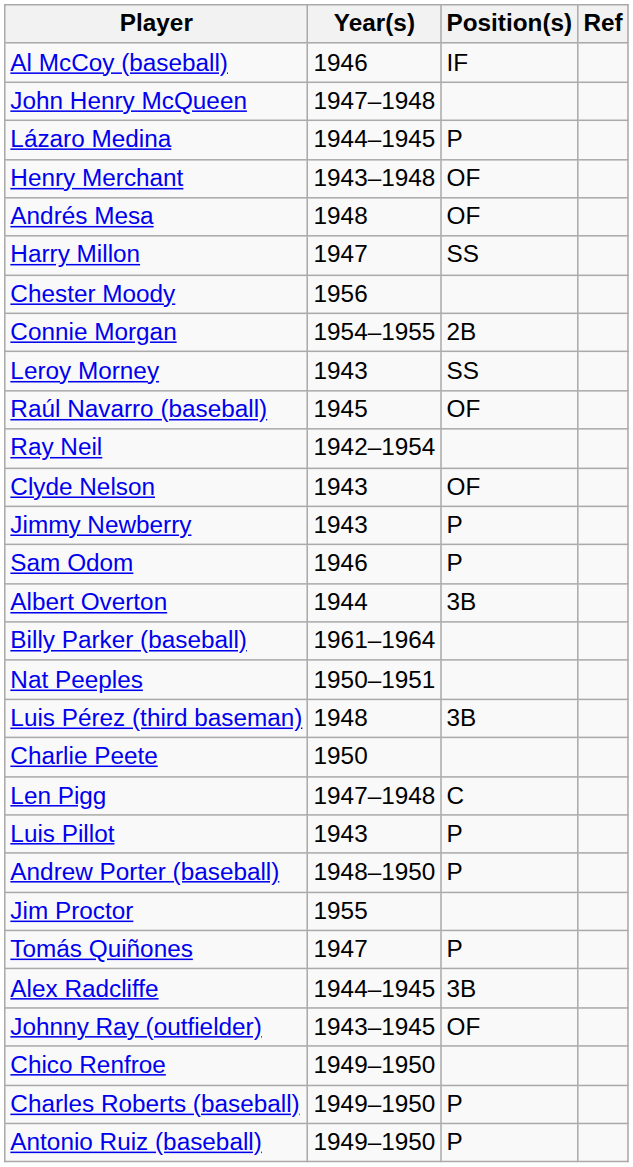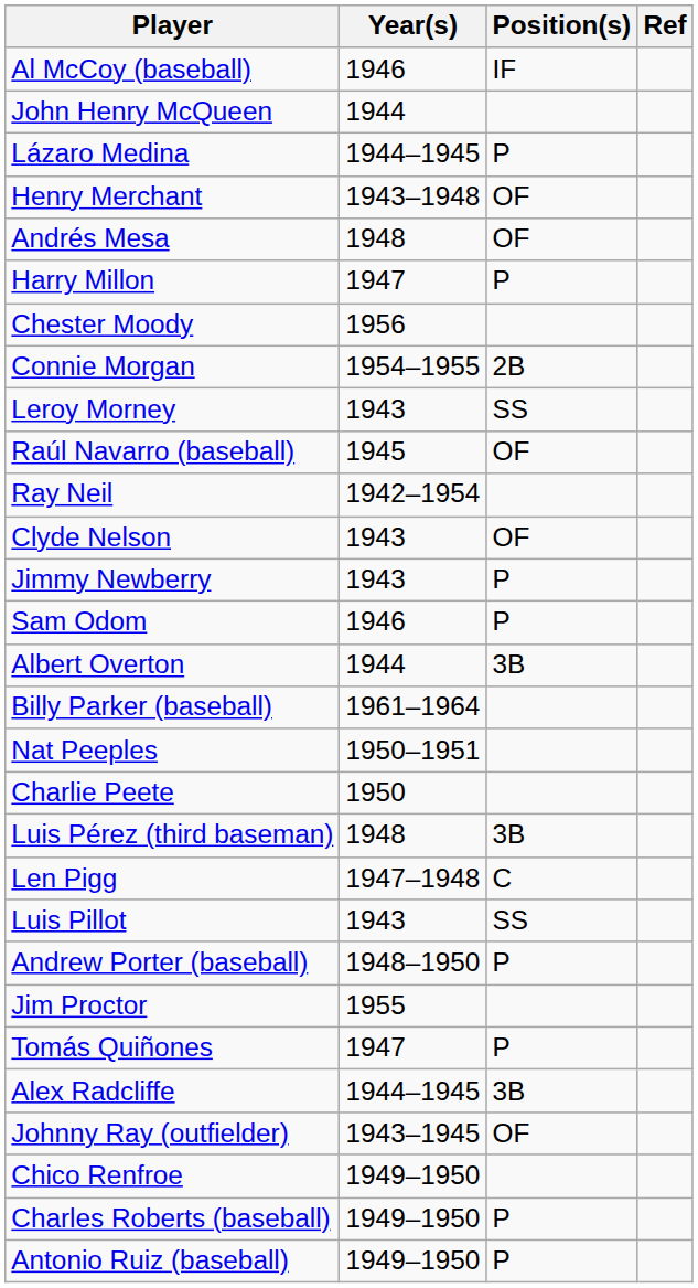John Henry McQueen | Year(s): 1947–1948 -> 1944
Harry Millon | Position(s): SS -> P
rows swapped: Charlie Peete <-> Luis Pérez (third baseman)
Luis Pillot | Position(s): P -> SS
